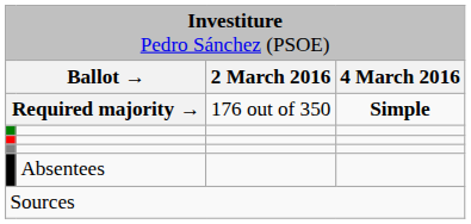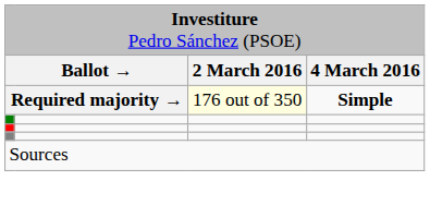Required majority → | column 3: no background -> lightyellow background
- row: Absentees
